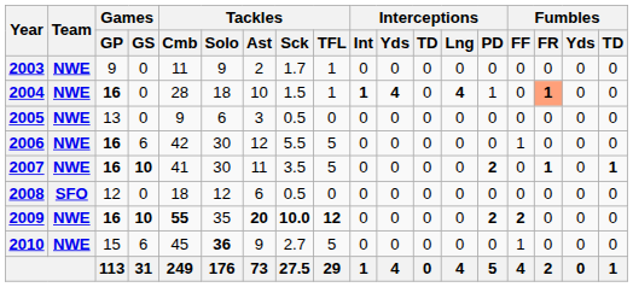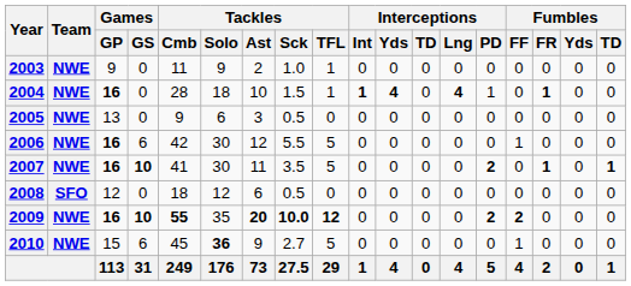2003 | Tackles / Sck: 1.7 -> 1.0
2004 | Fumbles / FR: lightsalmon background -> no background
